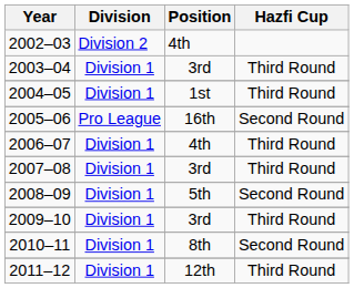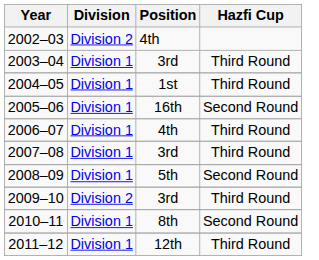2005–06 | Division: Pro League -> Division 1
2009–10 | Division: Division 1 -> Division 2
